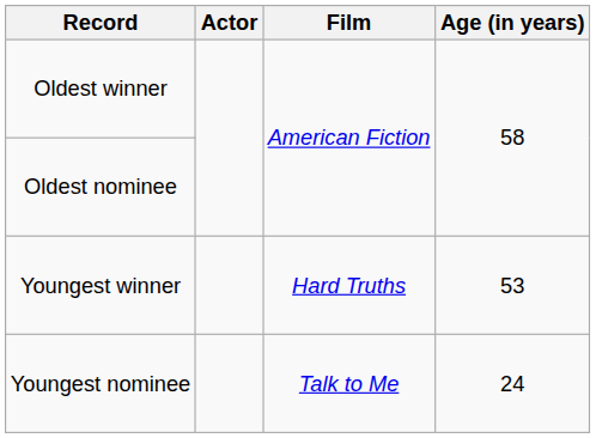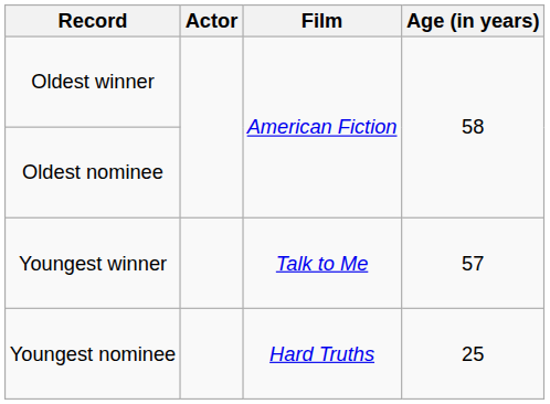Youngest winner | Film: Hard Truths -> Talk to Me
Youngest winner | Age (in years): 53 -> 57
Youngest nominee | Film: Talk to Me -> Hard Truths
Youngest nominee | Age (in years): 24 -> 25
